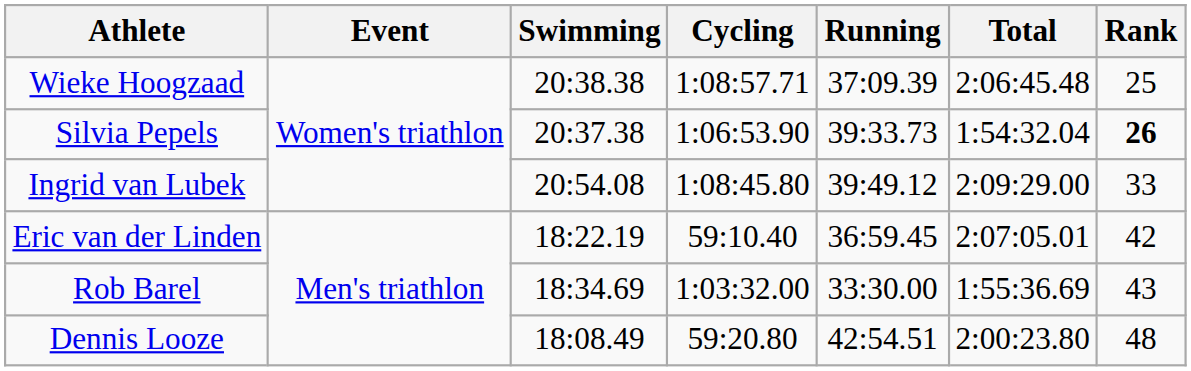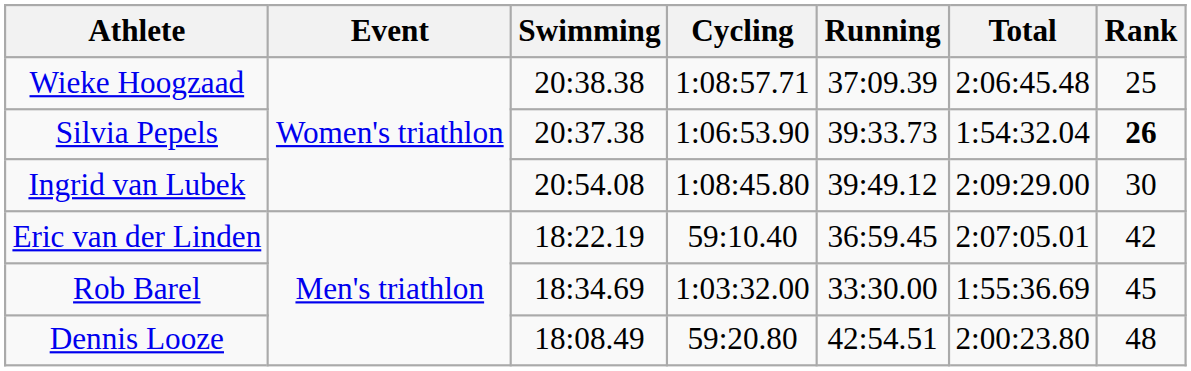Ingrid van Lubek | Rank: 33 -> 30
Rob Barel | Rank: 43 -> 45
